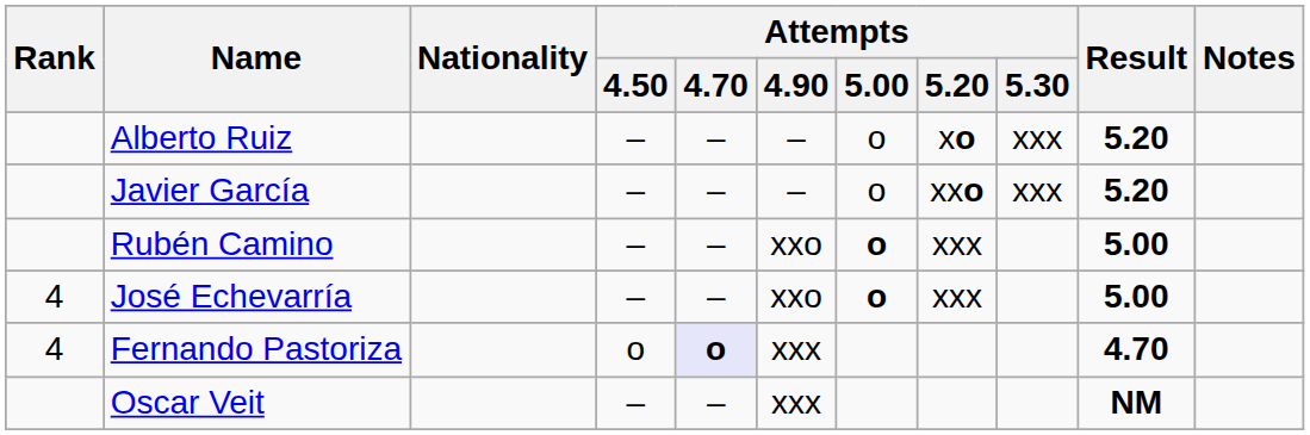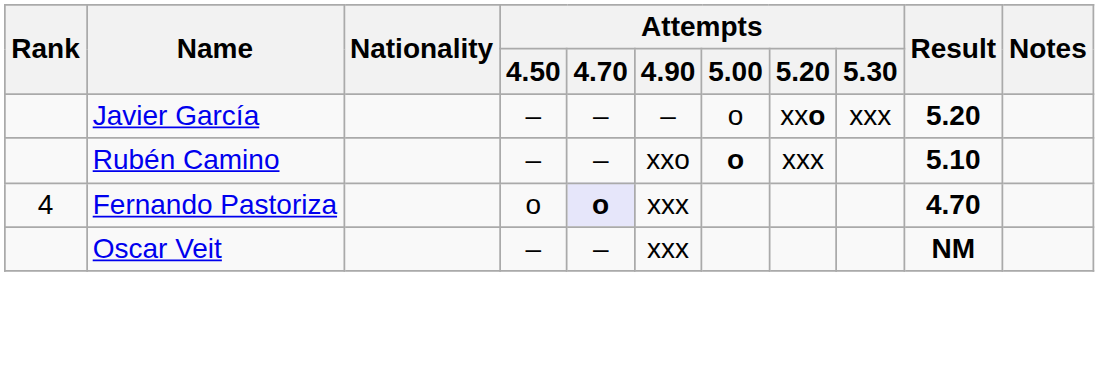- row: Alberto Ruiz | – | – | – | o | xo | xxx | 5.20
Rubén Camino | Result: 5.00 -> 5.10
- row: 4 | José Echevarría | – | – | xxo | o | xxx | 5.00
